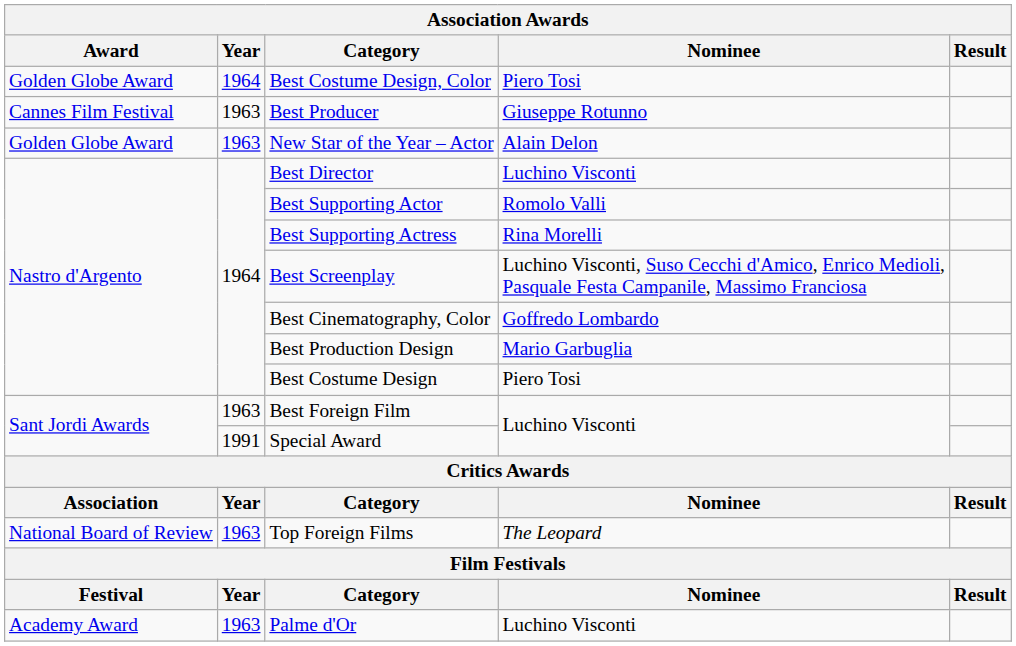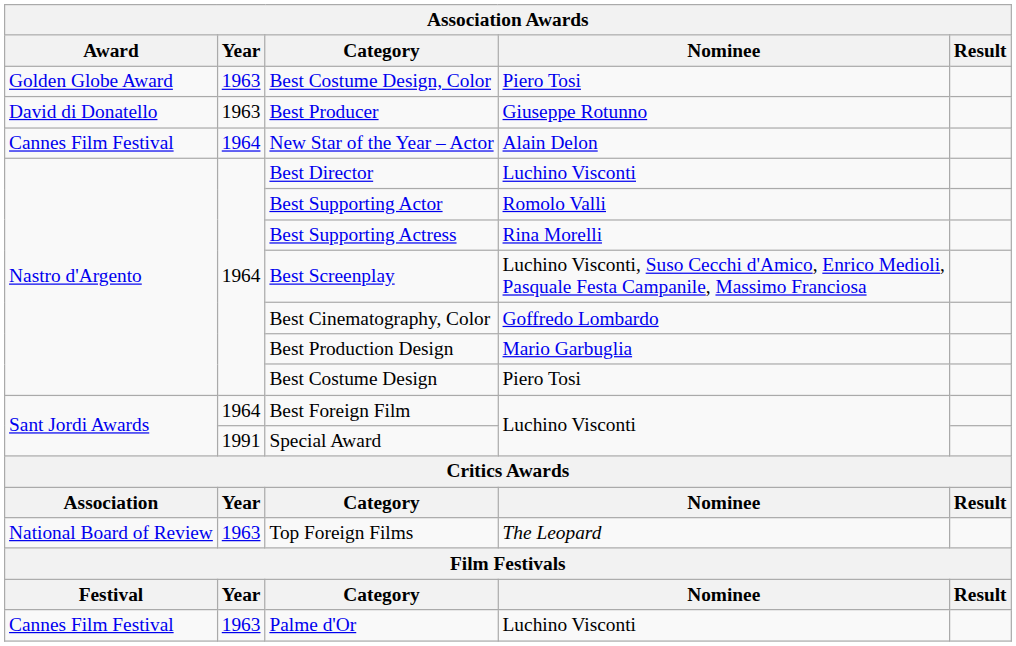Best Costume Design, Color | Year: 1964 -> 1963
Best Producer | Award: Cannes Film Festival -> David di Donatello
New Star of the Year – Actor | Award: Golden Globe Award -> Cannes Film Festival
New Star of the Year – Actor | Year: 1963 -> 1964
Best Foreign Film | Year: 1963 -> 1964
Palme d'Or | Award: Academy Award -> Cannes Film Festival
